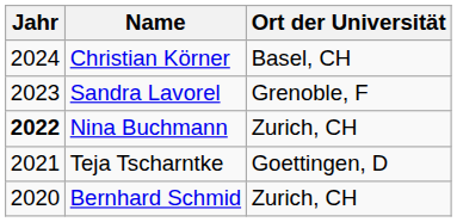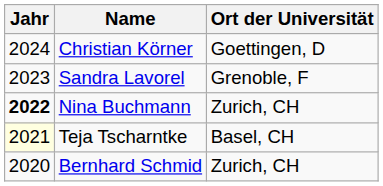Christian Körner | Ort der Universität: Basel, CH -> Goettingen, D
Teja Tscharntke | Jahr: no background -> lightyellow background
Teja Tscharntke | Ort der Universität: Goettingen, D -> Basel, CH
